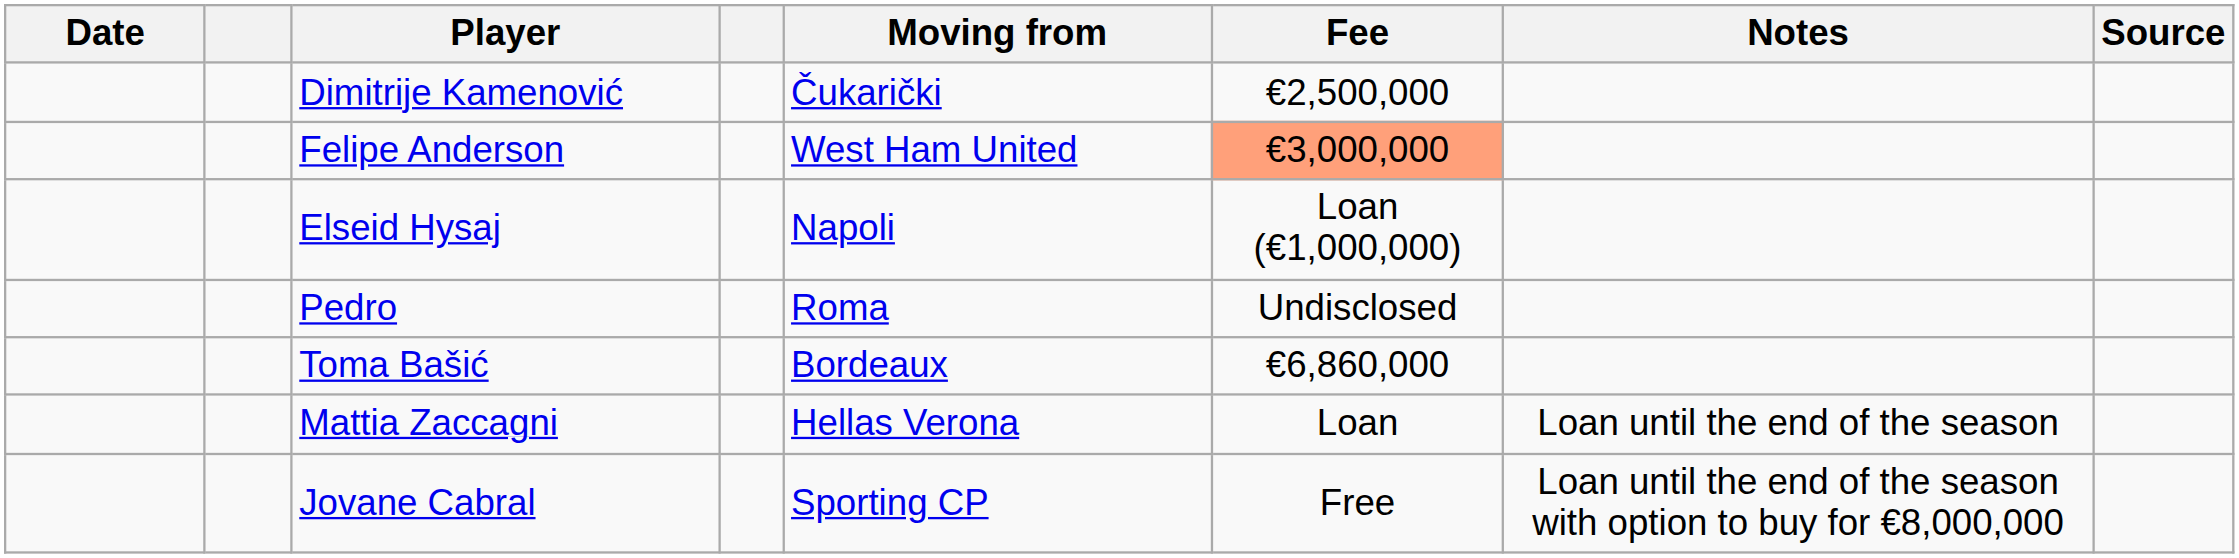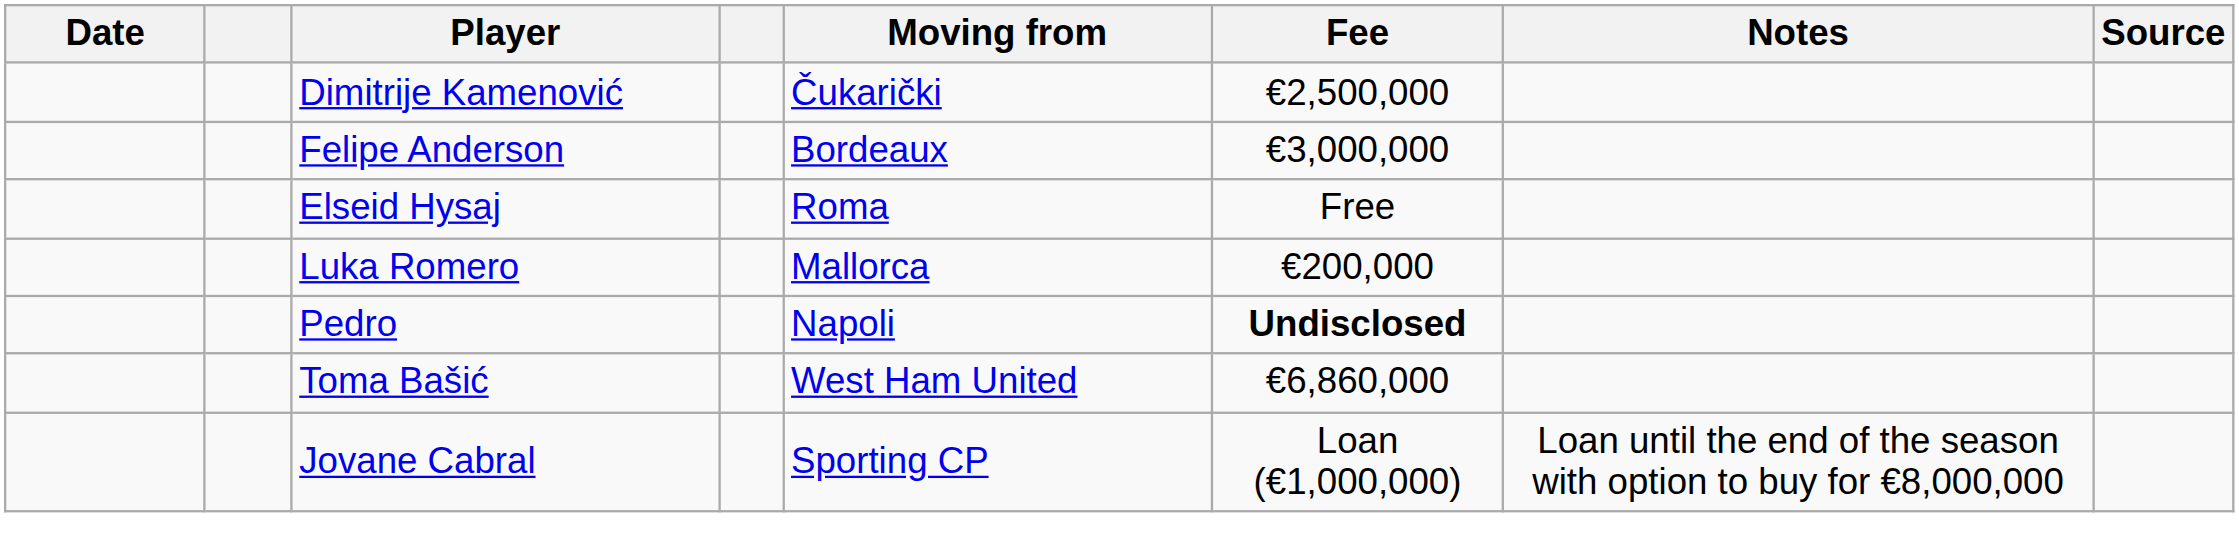Felipe Anderson | Moving from: West Ham United -> Bordeaux
Felipe Anderson | Fee: lightsalmon background -> no background
Elseid Hysaj | Moving from: Napoli -> Roma
Elseid Hysaj | Fee: Loan (€1,000,000) -> Free
+ row: Luka Romero | Mallorca | €200,000
Pedro | Moving from: Roma -> Napoli
Pedro | Fee: normal -> bold
Toma Bašić | Moving from: Bordeaux -> West Ham United
- row: Mattia Zaccagni | Hellas Verona | Loan | Loan until the end of the season
Jovane Cabral | Fee: Free -> Loan (€1,000,000)
